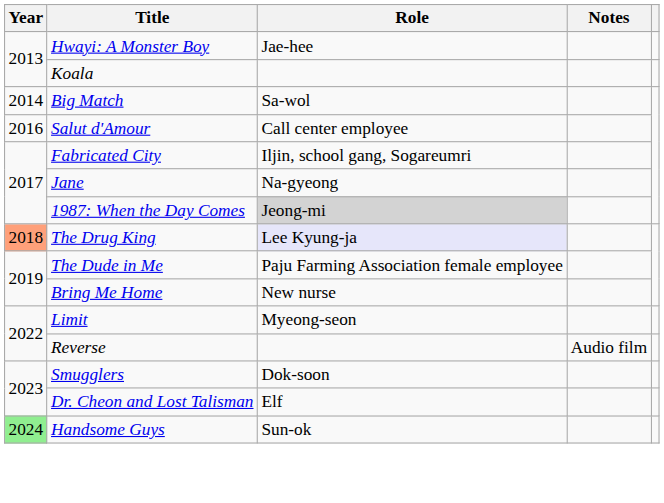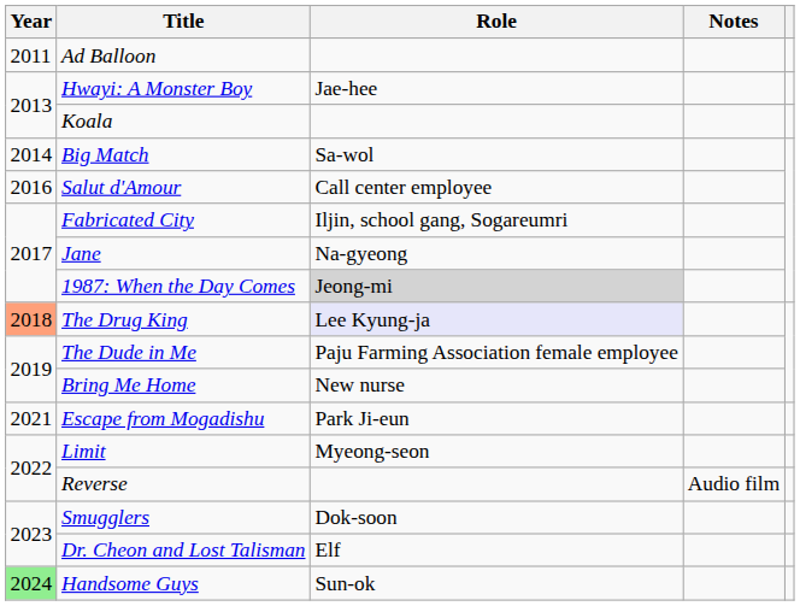+ row: 2011 | Ad Balloon
+ row: 2021 | Escape from Mogadishu | Park Ji-eun
